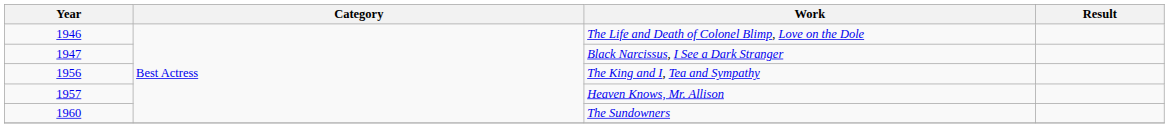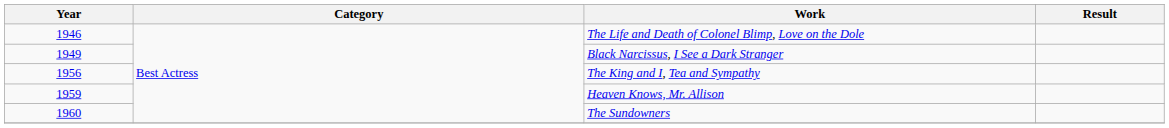Black Narcissus, I See a Dark Stranger | Year: 1947 -> 1949
Heaven Knows, Mr. Allison | Year: 1957 -> 1959
